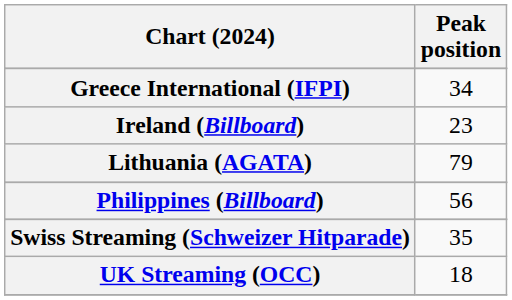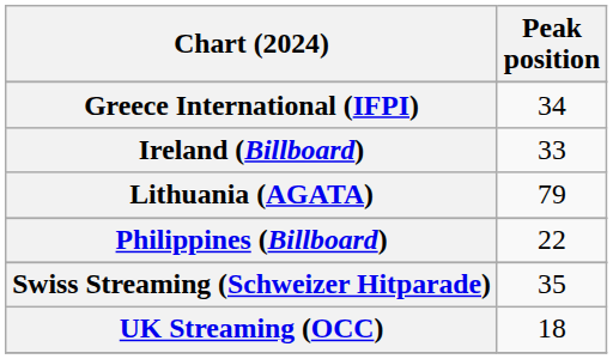Ireland (Billboard) | Peak position: 23 -> 33
Philippines (Billboard) | Peak position: 56 -> 22
